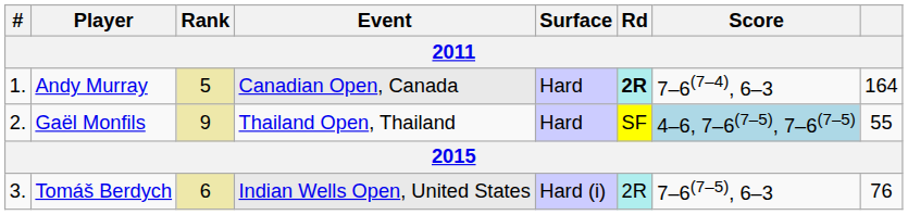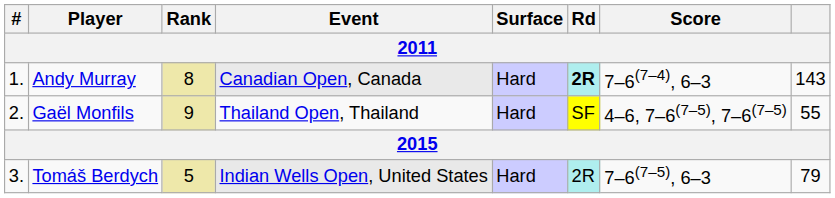Andy Murray | Rank: 5 -> 8
Andy Murray | column 8: 164 -> 143
Gaël Monfils | Score: lightblue background -> no background
Tomáš Berdych | Rank: 6 -> 5
Tomáš Berdych | Surface: Hard (i) -> Hard
Tomáš Berdych | column 8: 76 -> 79
